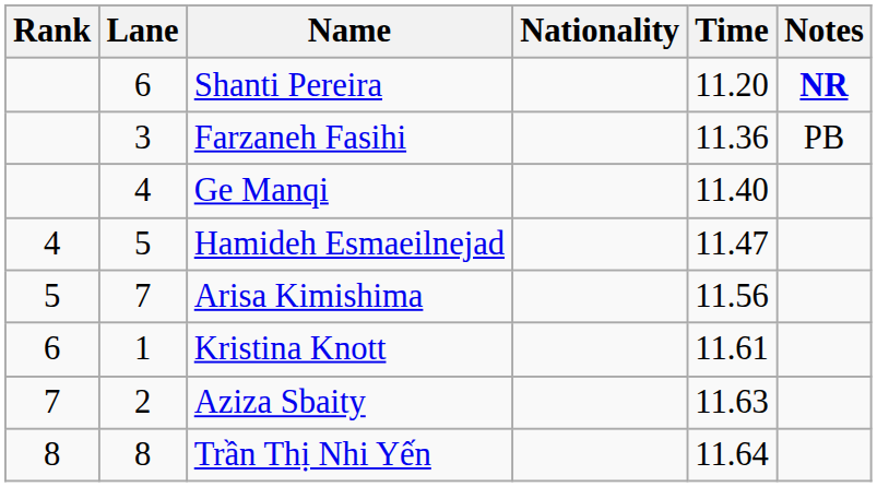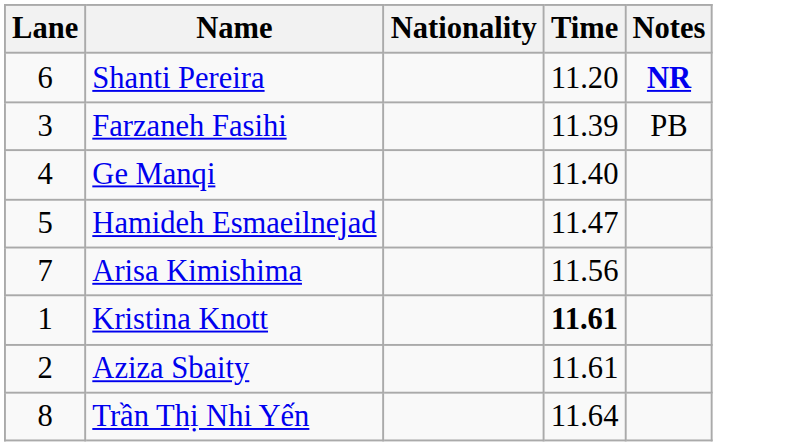- column: Rank | 4 | 5 | 6 | 7 | 8
Farzaneh Fasihi | Time: 11.36 -> 11.39
Kristina Knott | Time: normal -> bold
Aziza Sbaity | Time: 11.63 -> 11.61
